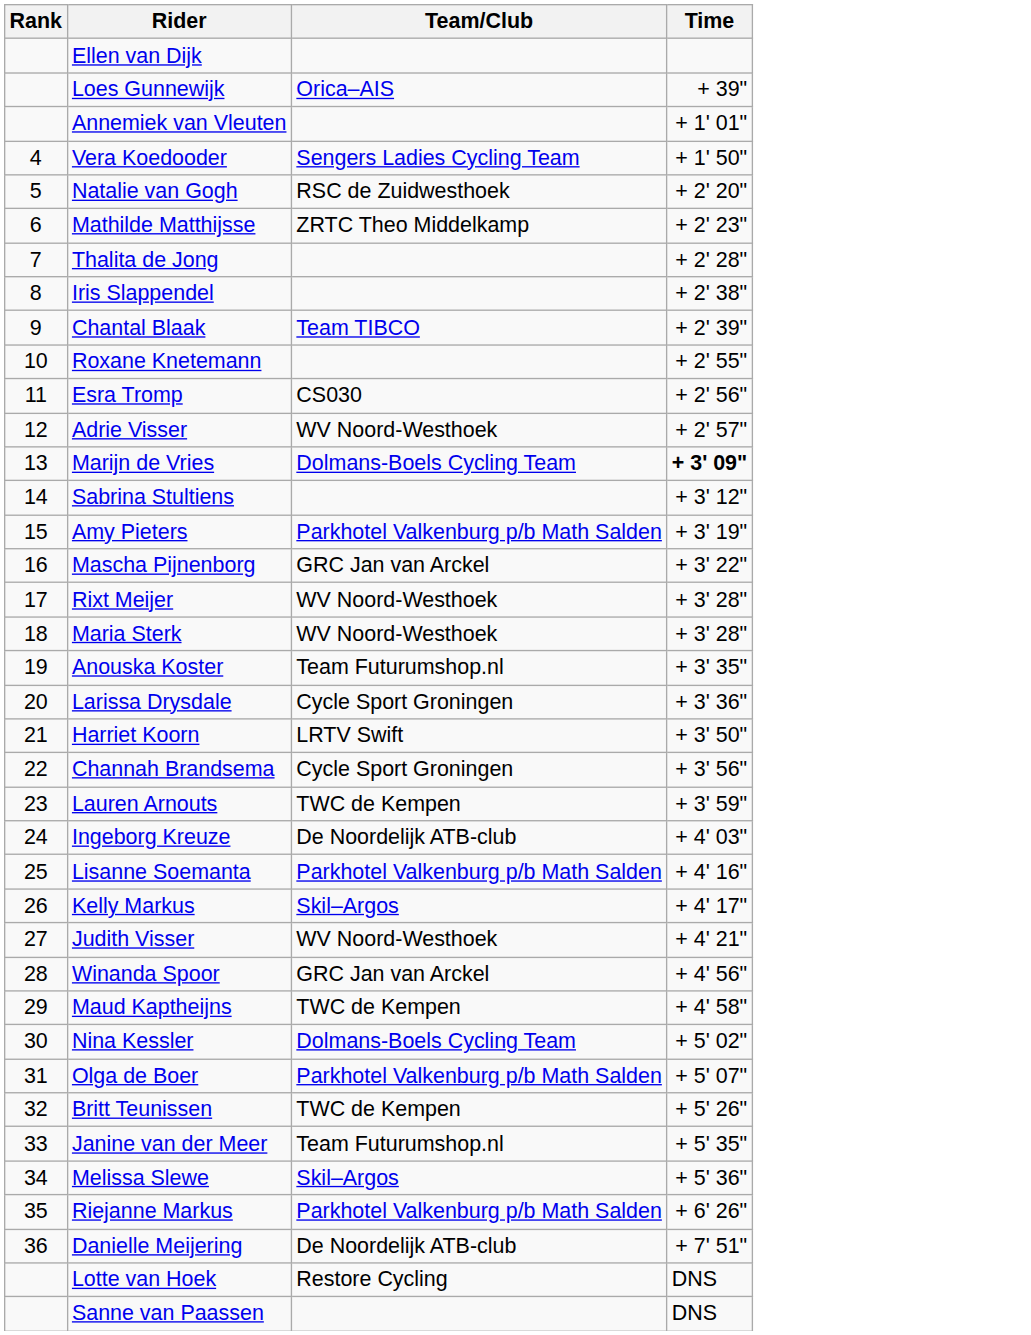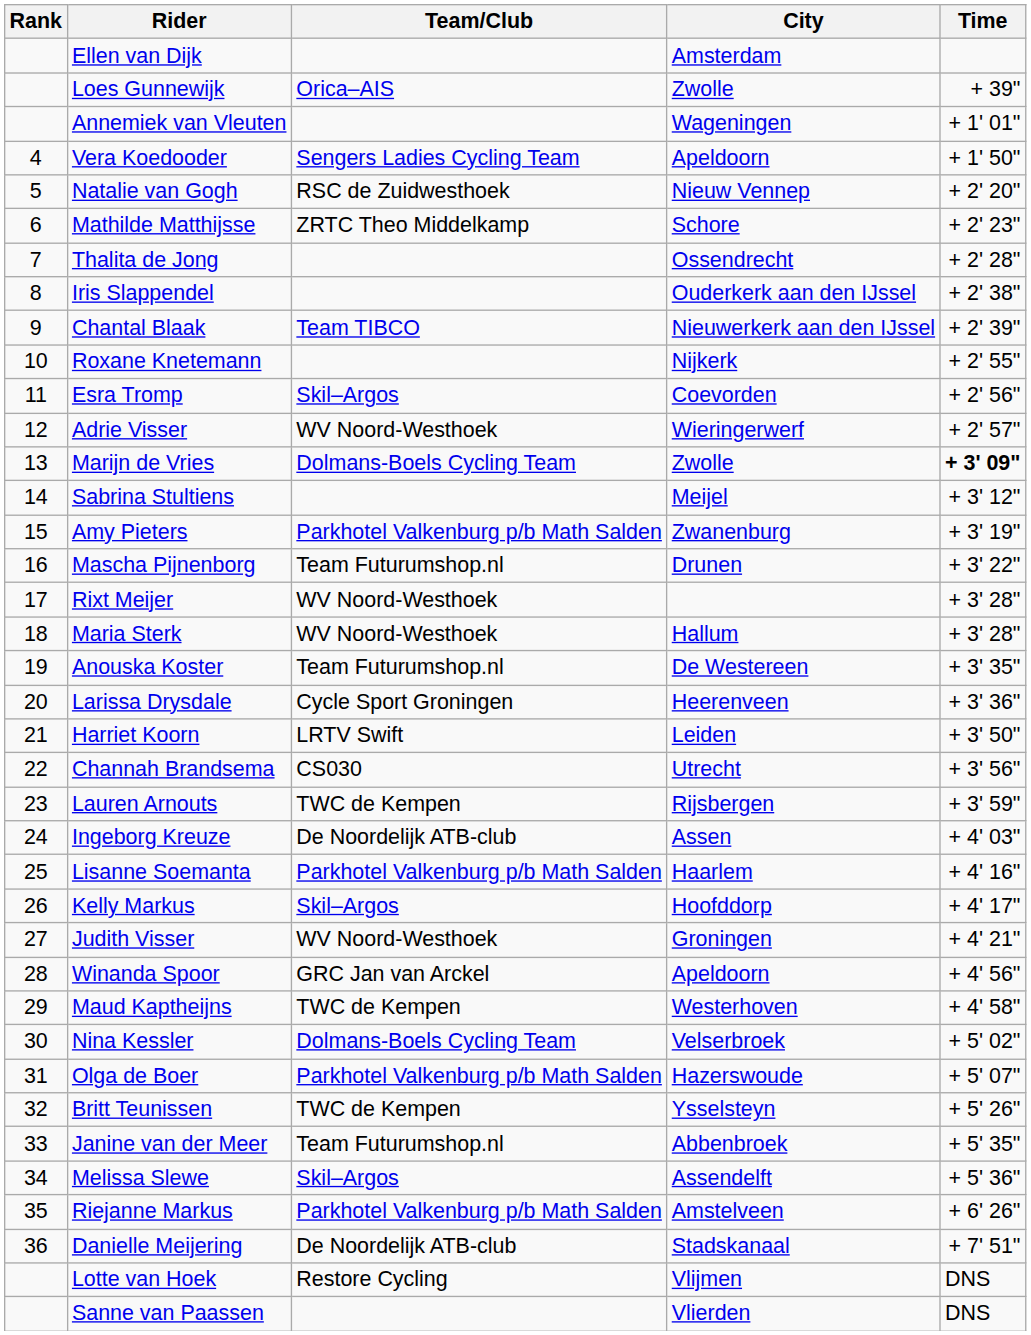+ column: City | Amsterdam | Zwolle | Wageningen | Apeldoorn | Nieuw Vennep | Schore | Ossendrecht | Ouderkerk aan den IJssel | Nieuwerkerk aan den IJssel | Nijkerk | Coevorden | Wieringerwerf | Zwolle | Meijel | Zwanenburg | Drunen | Hallum | De Westereen | Heerenveen | Leiden | Utrecht | Rijsbergen | Assen | Haarlem | Hoofddorp | Groningen | Apeldoorn | Westerhoven | Velserbroek | Hazerswoude | Ysselsteyn | Abbenbroek | Assendelft | Amstelveen | Stadskanaal | Vlijmen | Vlierden
Esra Tromp | Team/Club: CS030 -> Skil–Argos
Mascha Pijnenborg | Team/Club: GRC Jan van Arckel -> Team Futurumshop.nl
Channah Brandsema | Team/Club: Cycle Sport Groningen -> CS030
